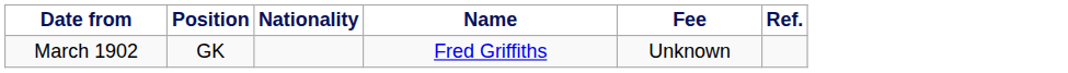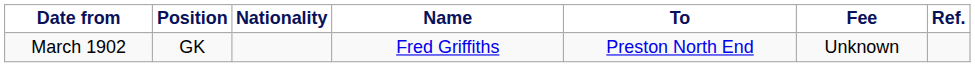+ column: To | Preston North End
